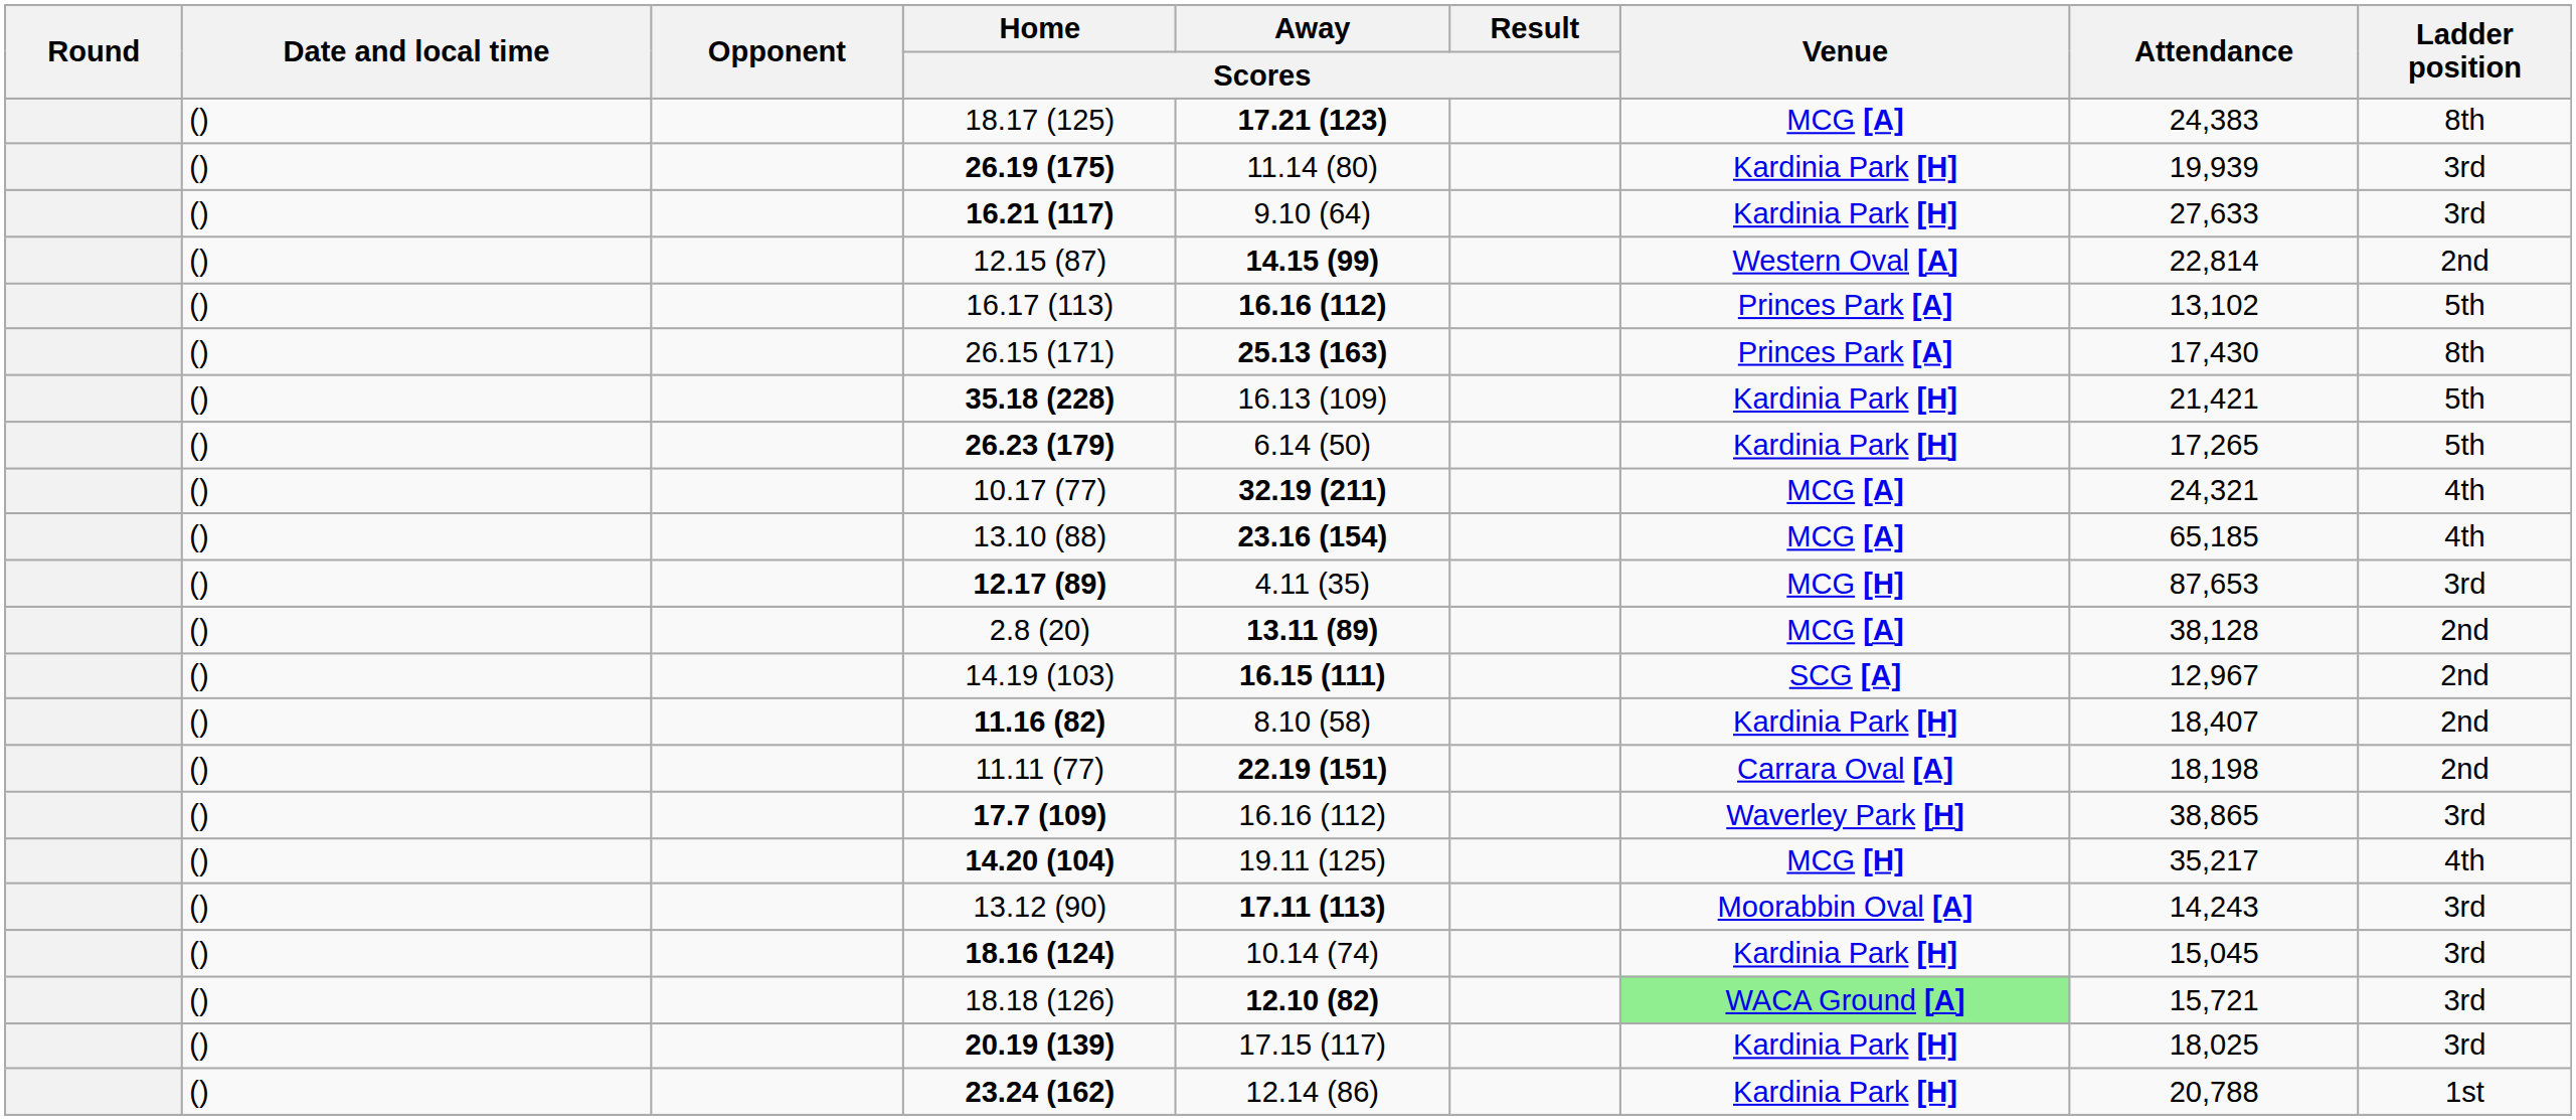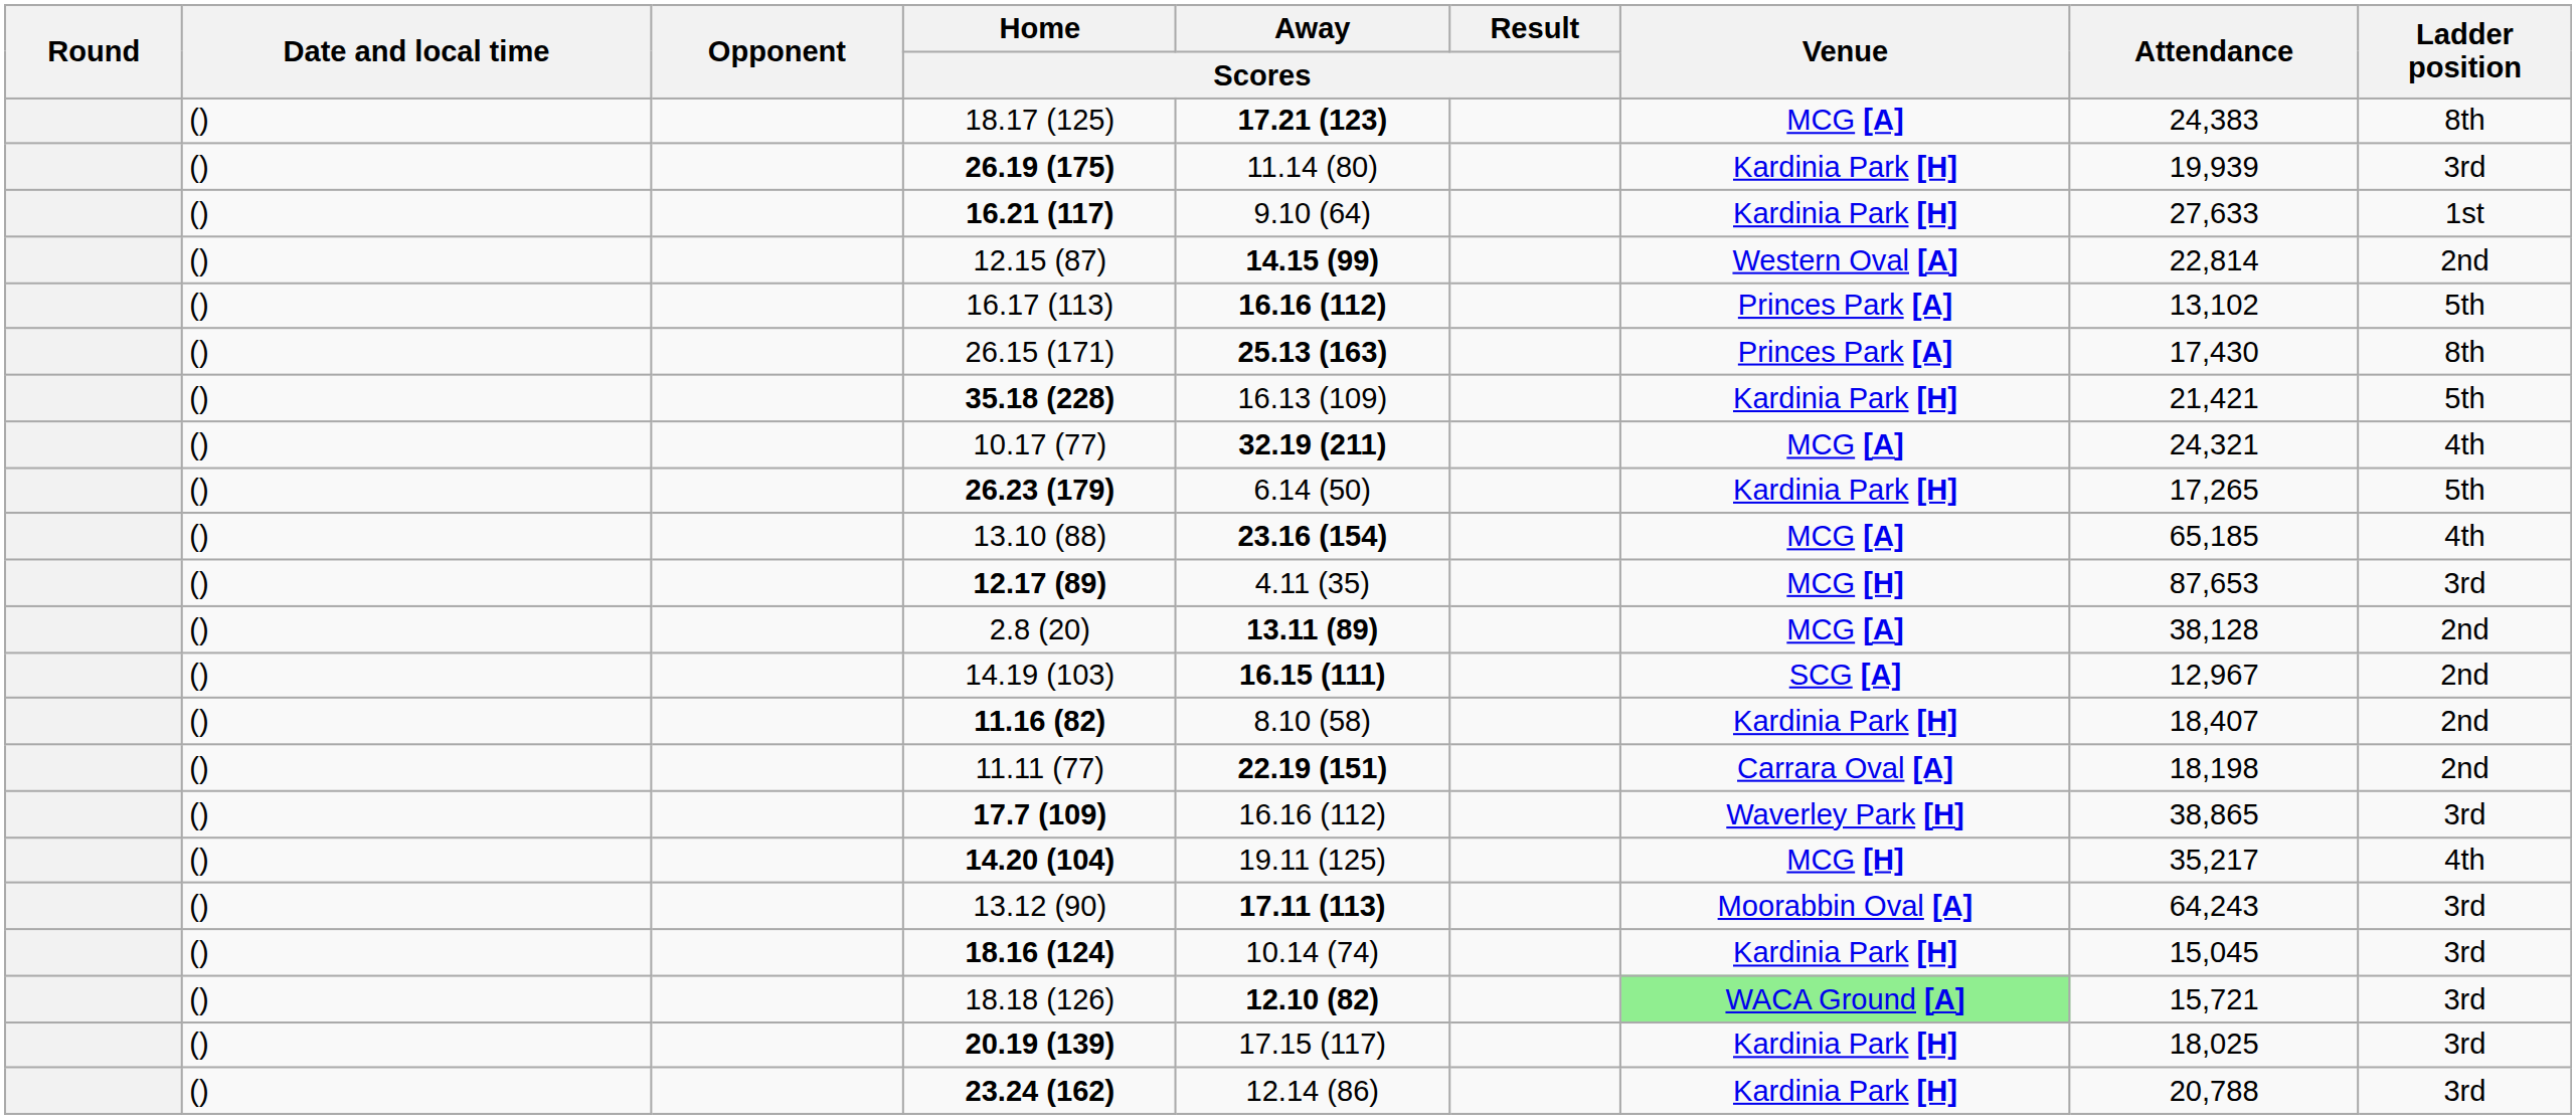16.21 (117) | Ladder position: 3rd -> 1st
rows swapped: 26.23 (179) <-> 10.17 (77)
13.12 (90) | Attendance: 14,243 -> 64,243
23.24 (162) | Ladder position: 1st -> 3rd
